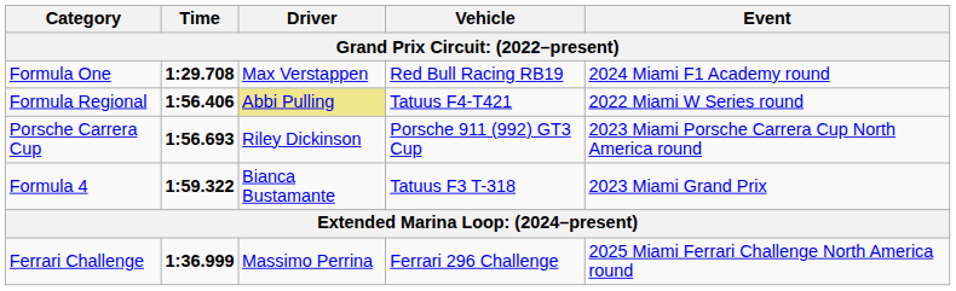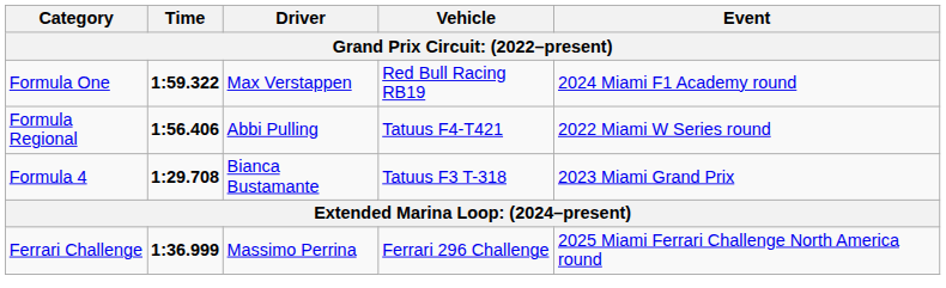Formula One | Time: 1:29.708 -> 1:59.322
Formula Regional | Driver: khaki background -> no background
- row: Porsche Carrera Cup | 1:56.693 | Riley Dickinson | Porsche 911 (992) GT3 Cup | 2023 Miami Porsche Carrera Cup North America round
Formula 4 | Time: 1:59.322 -> 1:29.708
